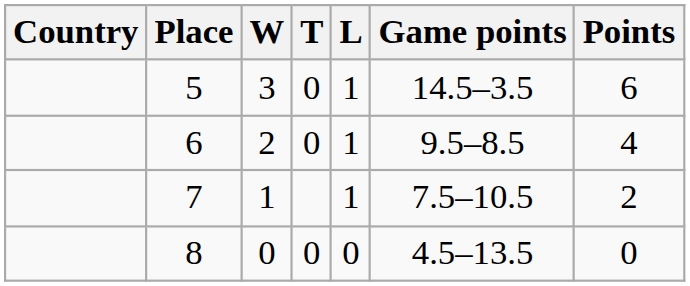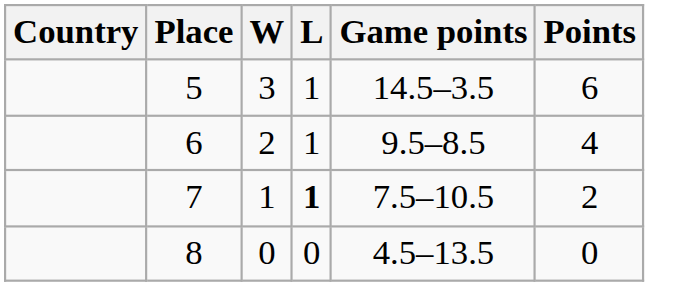- column: T | 0 | 0 | 0
7 | L: normal -> bold
